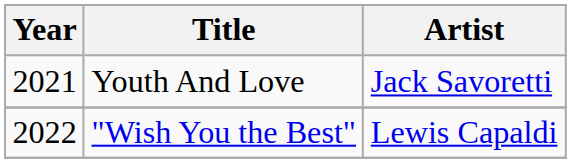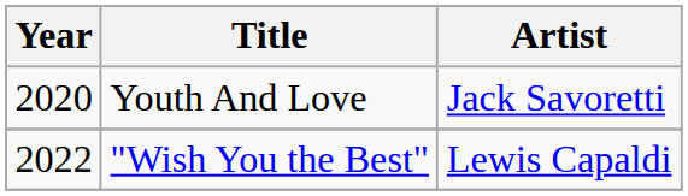Youth And Love | Year: 2021 -> 2020
